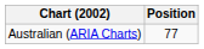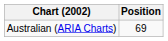Australian (ARIA Charts) | Position: 77 -> 69
